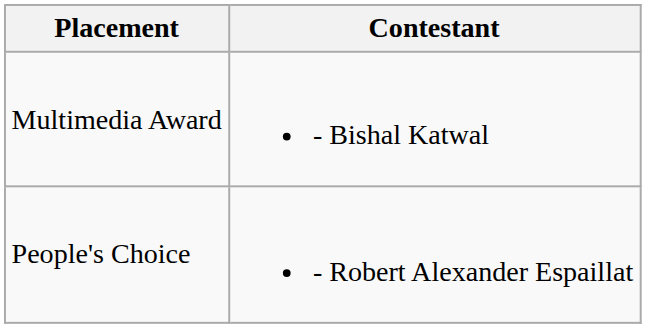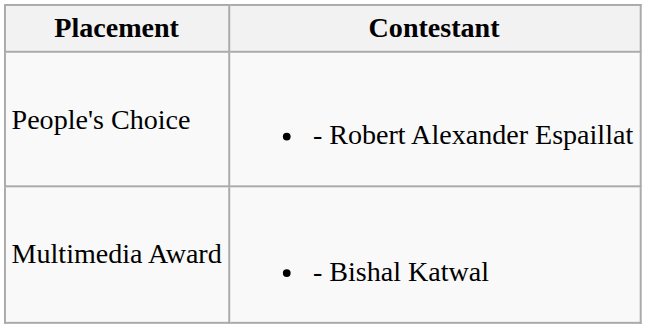rows swapped: Multimedia Award <-> People's Choice
